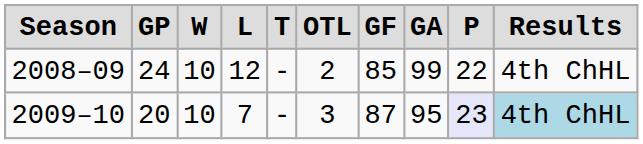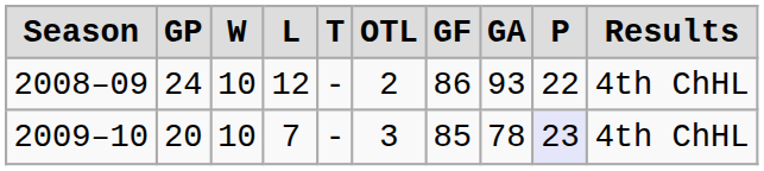2008–09 | GF: 85 -> 86
2008–09 | GA: 99 -> 93
2009–10 | GF: 87 -> 85
2009–10 | GA: 95 -> 78
2009–10 | Results: lightblue background -> no background
